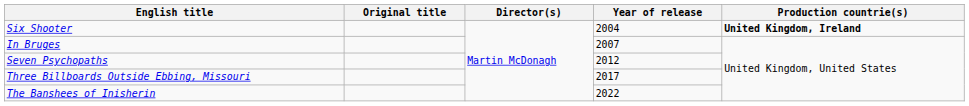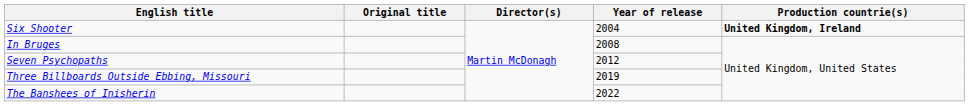In Bruges | Year of release: 2007 -> 2008
Three Billboards Outside Ebbing, Missouri | Year of release: 2017 -> 2019
